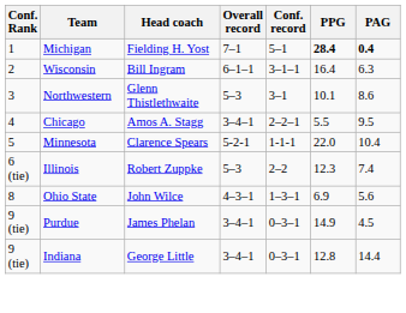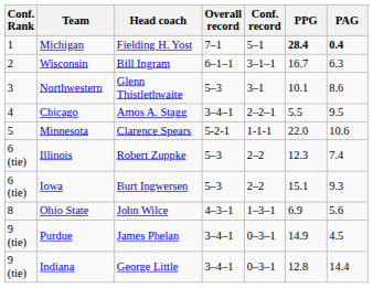Wisconsin | PPG: 16.4 -> 16.7
Minnesota | PAG: 10.4 -> 10.6
+ row: 6 (tie) | Iowa | Burt Ingwersen | 5–3 | 2–2 | 15.1 | 9.3
